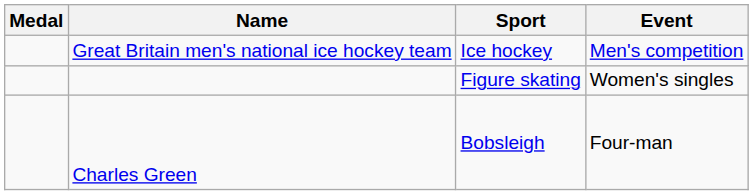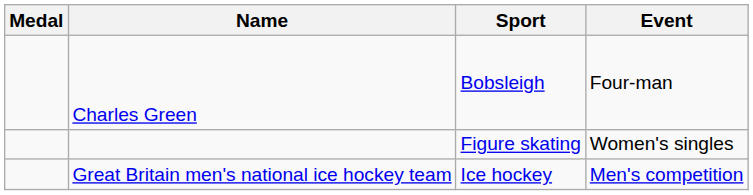rows swapped: Great Britain men's national ice hockey team <-> Charles Green
